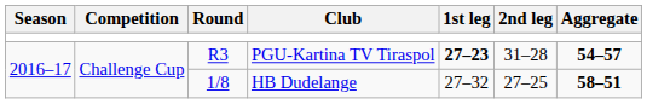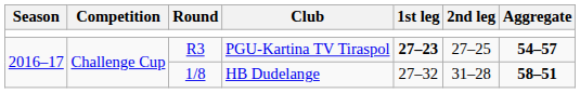PGU-Kartina TV Tiraspol | 2nd leg: 31–28 -> 27–25
HB Dudelange | 2nd leg: 27–25 -> 31–28
